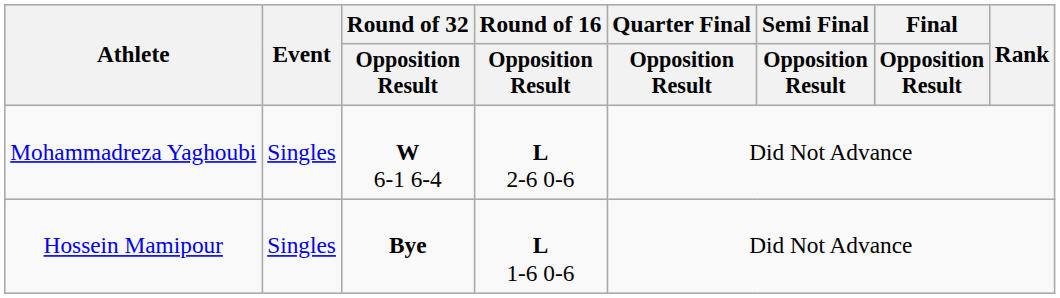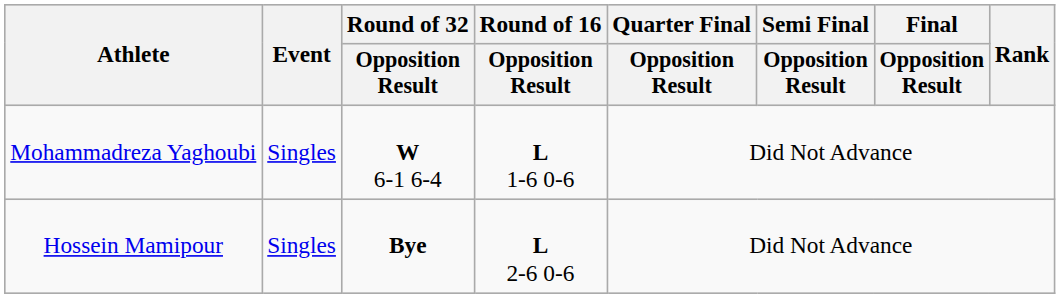Mohammadreza Yaghoubi | Round of 16 / Opposition Result: L 2-6 0-6 -> L 1-6 0-6
Hossein Mamipour | Round of 16 / Opposition Result: L 1-6 0-6 -> L 2-6 0-6
